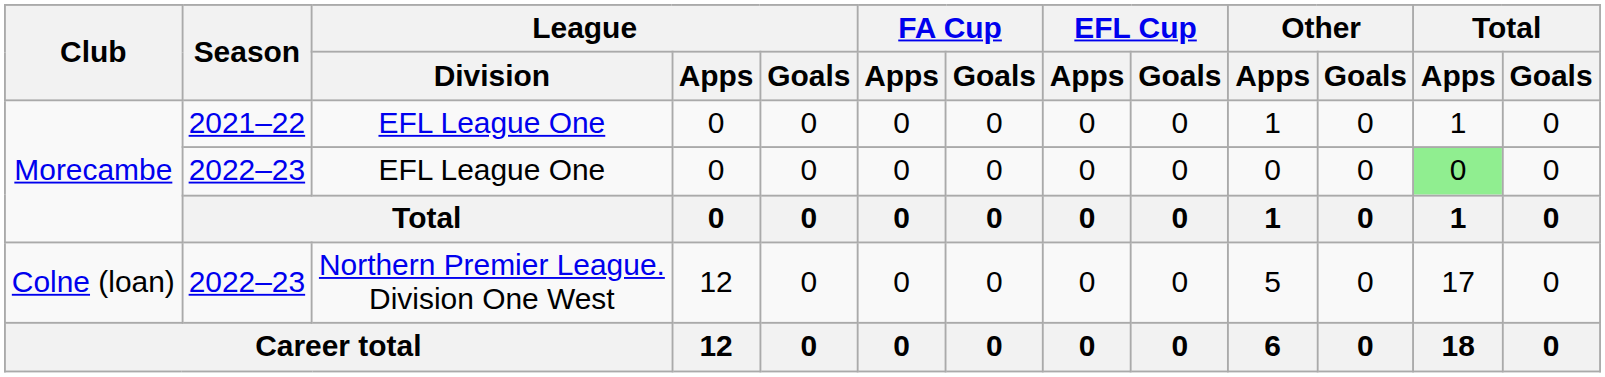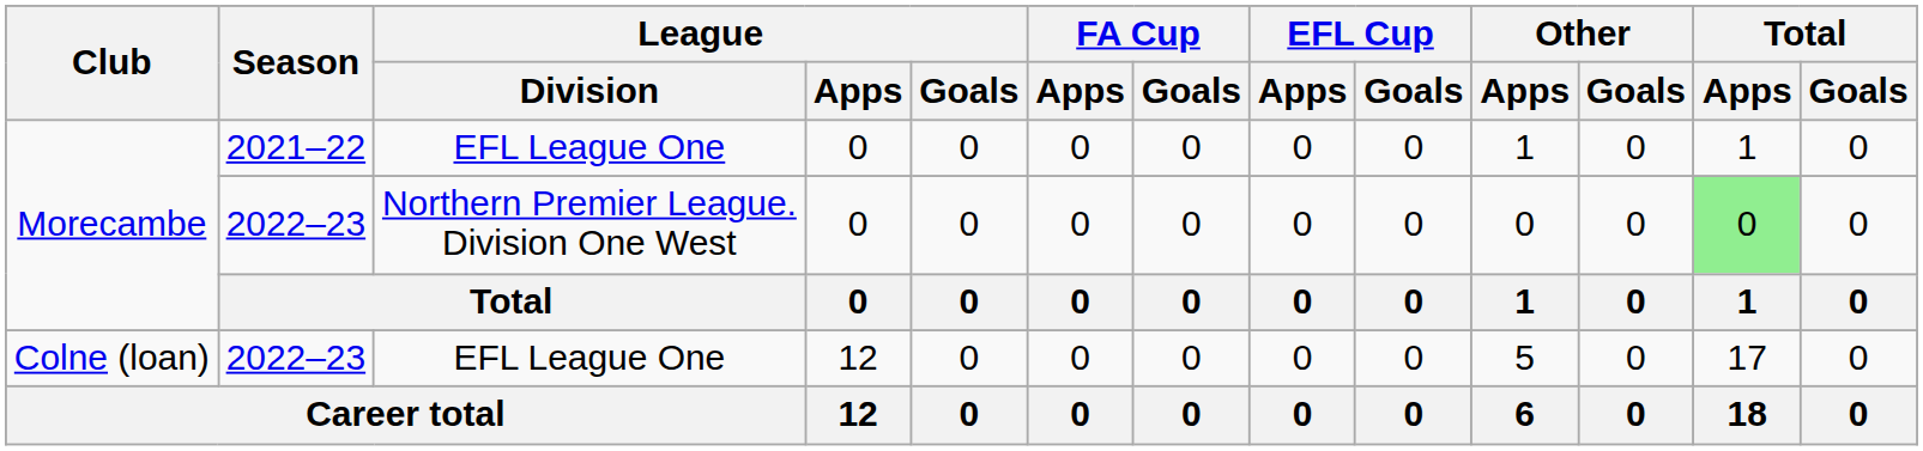Morecambe / 2022–23 | League / Division: EFL League One -> Northern Premier League. Division One West
Colne (loan) | League / Division: Northern Premier League. Division One West -> EFL League One
